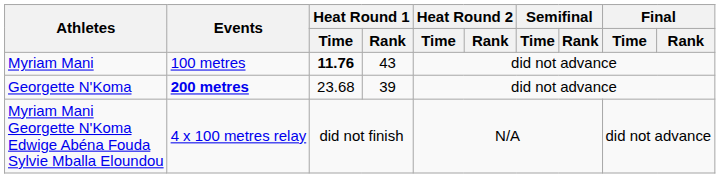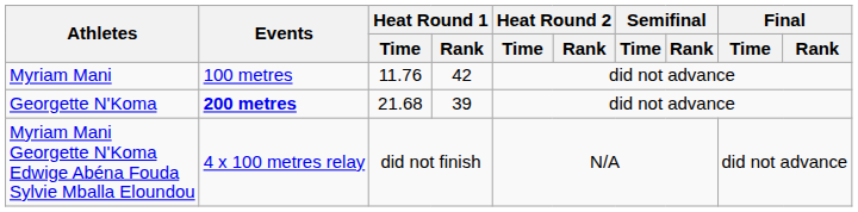Myriam Mani | Heat Round 1 / Time: bold -> normal
Myriam Mani | Heat Round 1 / Rank: 43 -> 42
Georgette N'Koma | Heat Round 1 / Time: 23.68 -> 21.68
